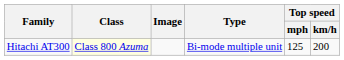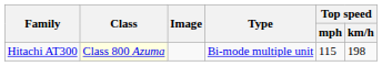Hitachi AT300 | Top speed / mph: 125 -> 115
Hitachi AT300 | Top speed / km/h: 200 -> 198
